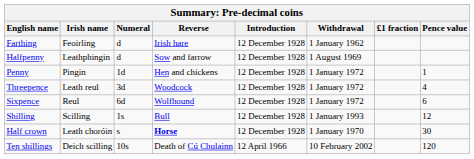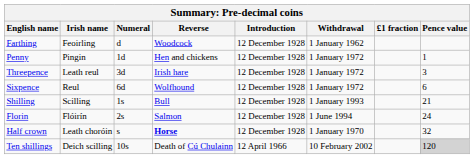Farthing | Reverse: Irish hare -> Woodcock
- row: Halfpenny | Leathphingin | d | Sow and farrow | 12 December 1928 | 1 August 1969
Threepence | Reverse: Woodcock -> Irish hare
Threepence | Pence value: 4 -> 3
Shilling | Pence value: 12 -> 21
+ row: Florin | Flóirín | 2s | Salmon | 12 December 1928 | 1 June 1994 | 24
Half crown | Pence value: 30 -> 32
Ten shillings | Pence value: no background -> lightgrey background
